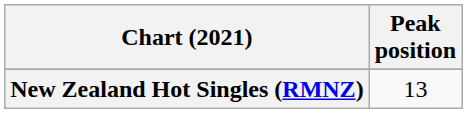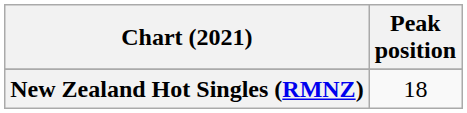New Zealand Hot Singles (RMNZ) | Peak position: 13 -> 18
